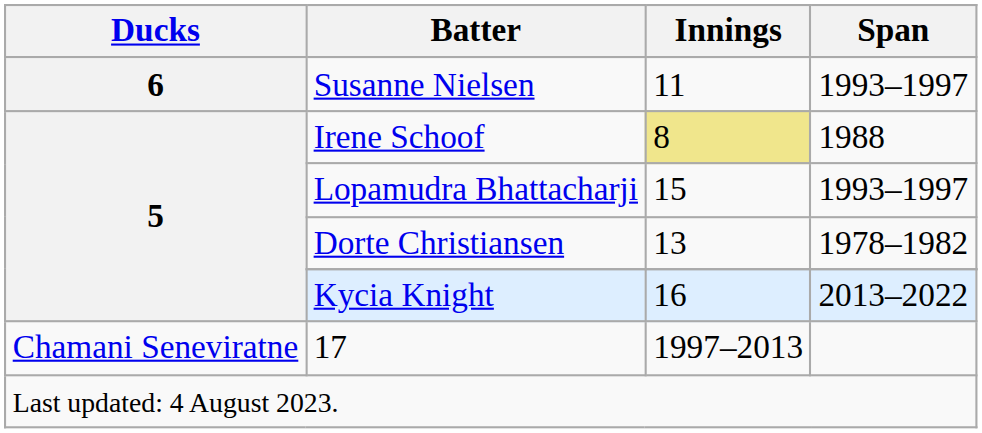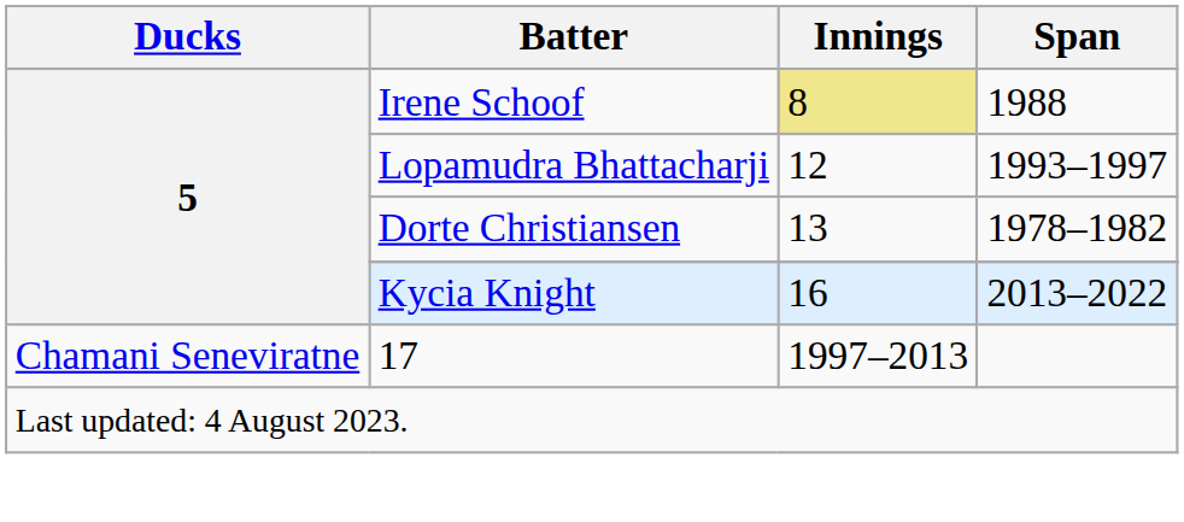- row: 6 | Susanne Nielsen | 11 | 1993–1997
Lopamudra Bhattacharji | Innings: 15 -> 12
